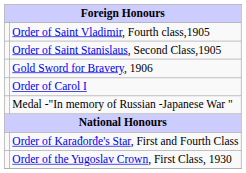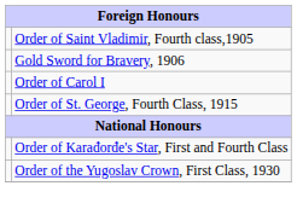- row: Order of Saint Stanislaus, Second Class,1905
- row: Medal -"In memory of Russian -Japanese War "
+ row: Order of St. George, Fourth Class, 1915
